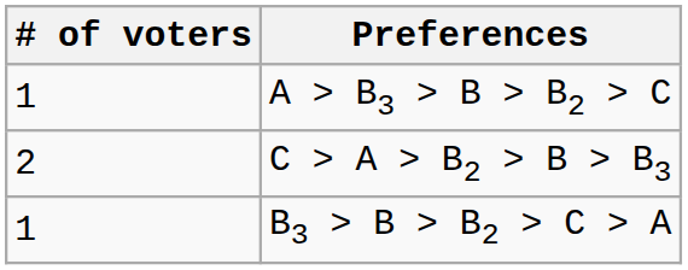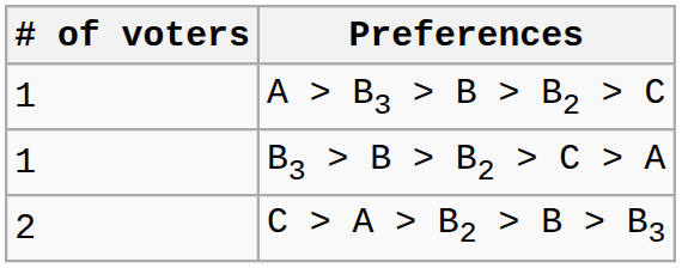rows swapped: B3 > B > B2 > C > A <-> C > A > B2 > B > B3
